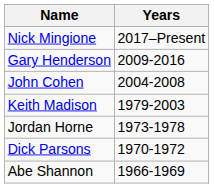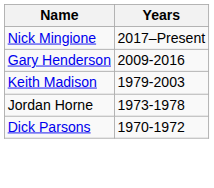- row: John Cohen | 2004-2008
- row: Abe Shannon | 1966-1969
